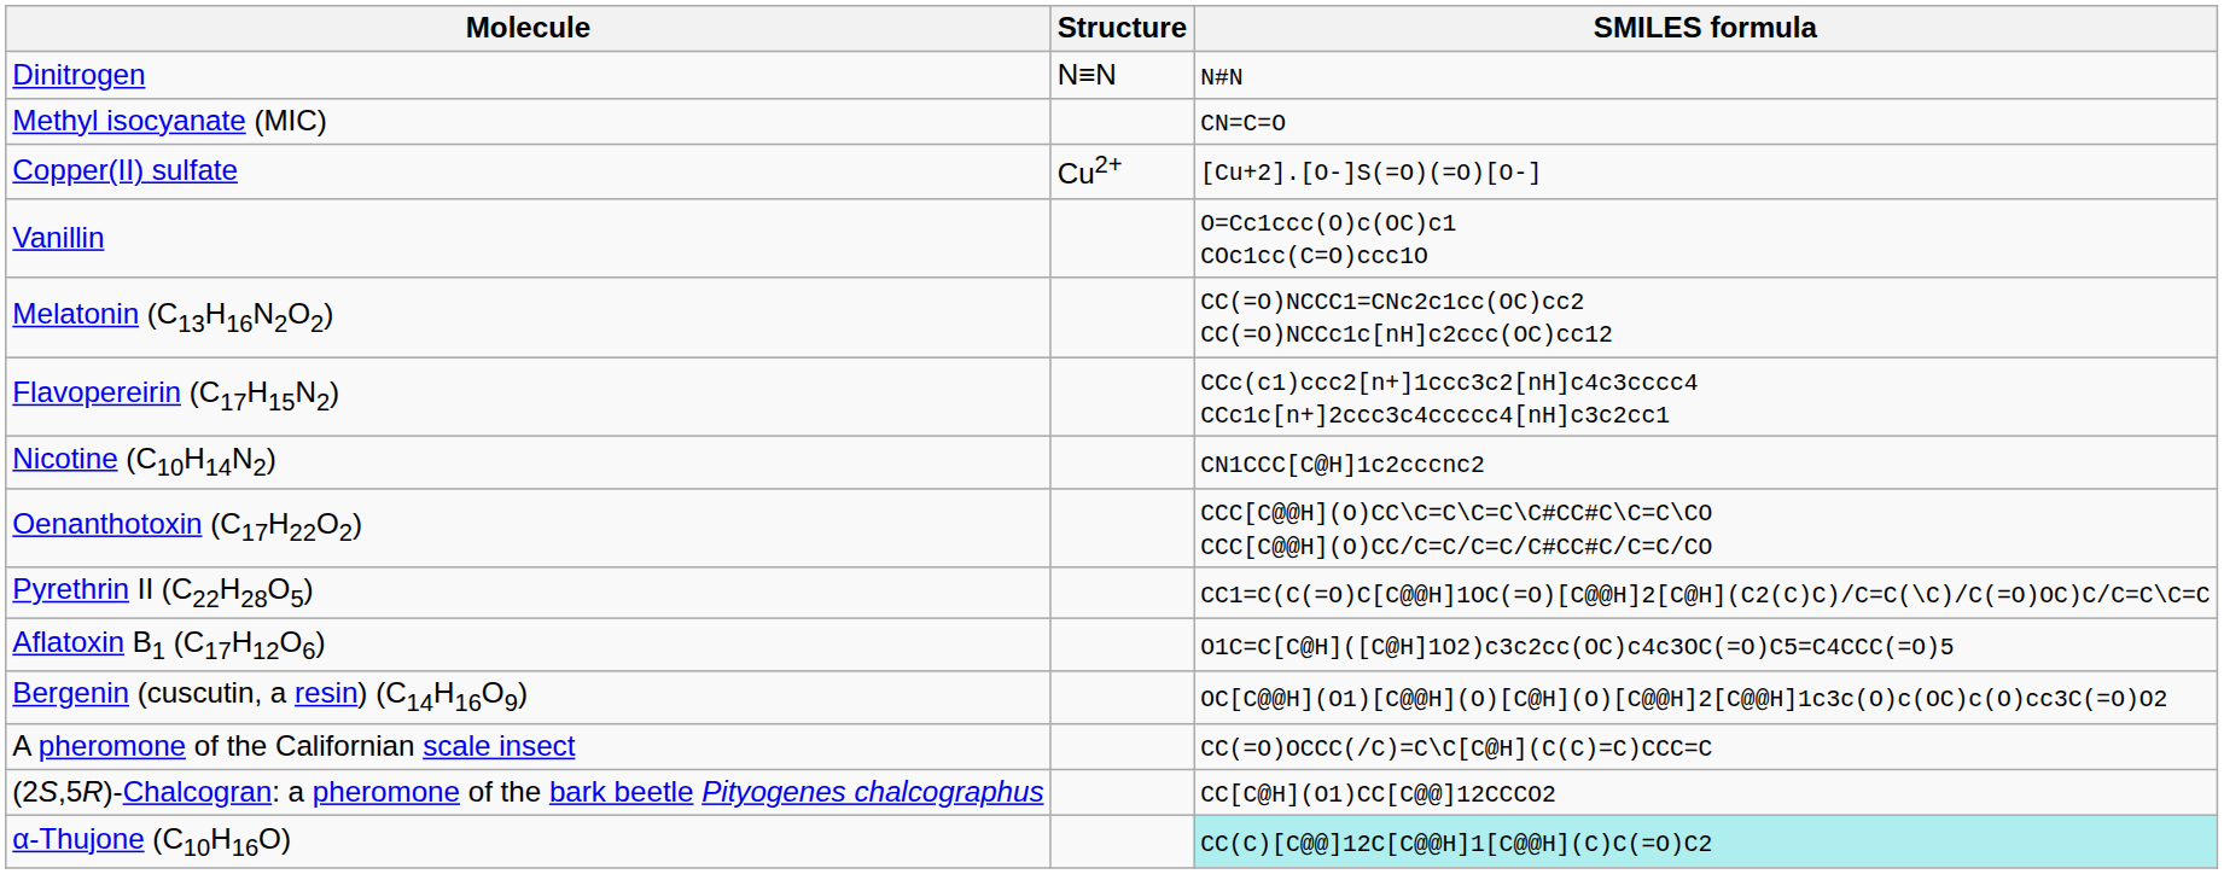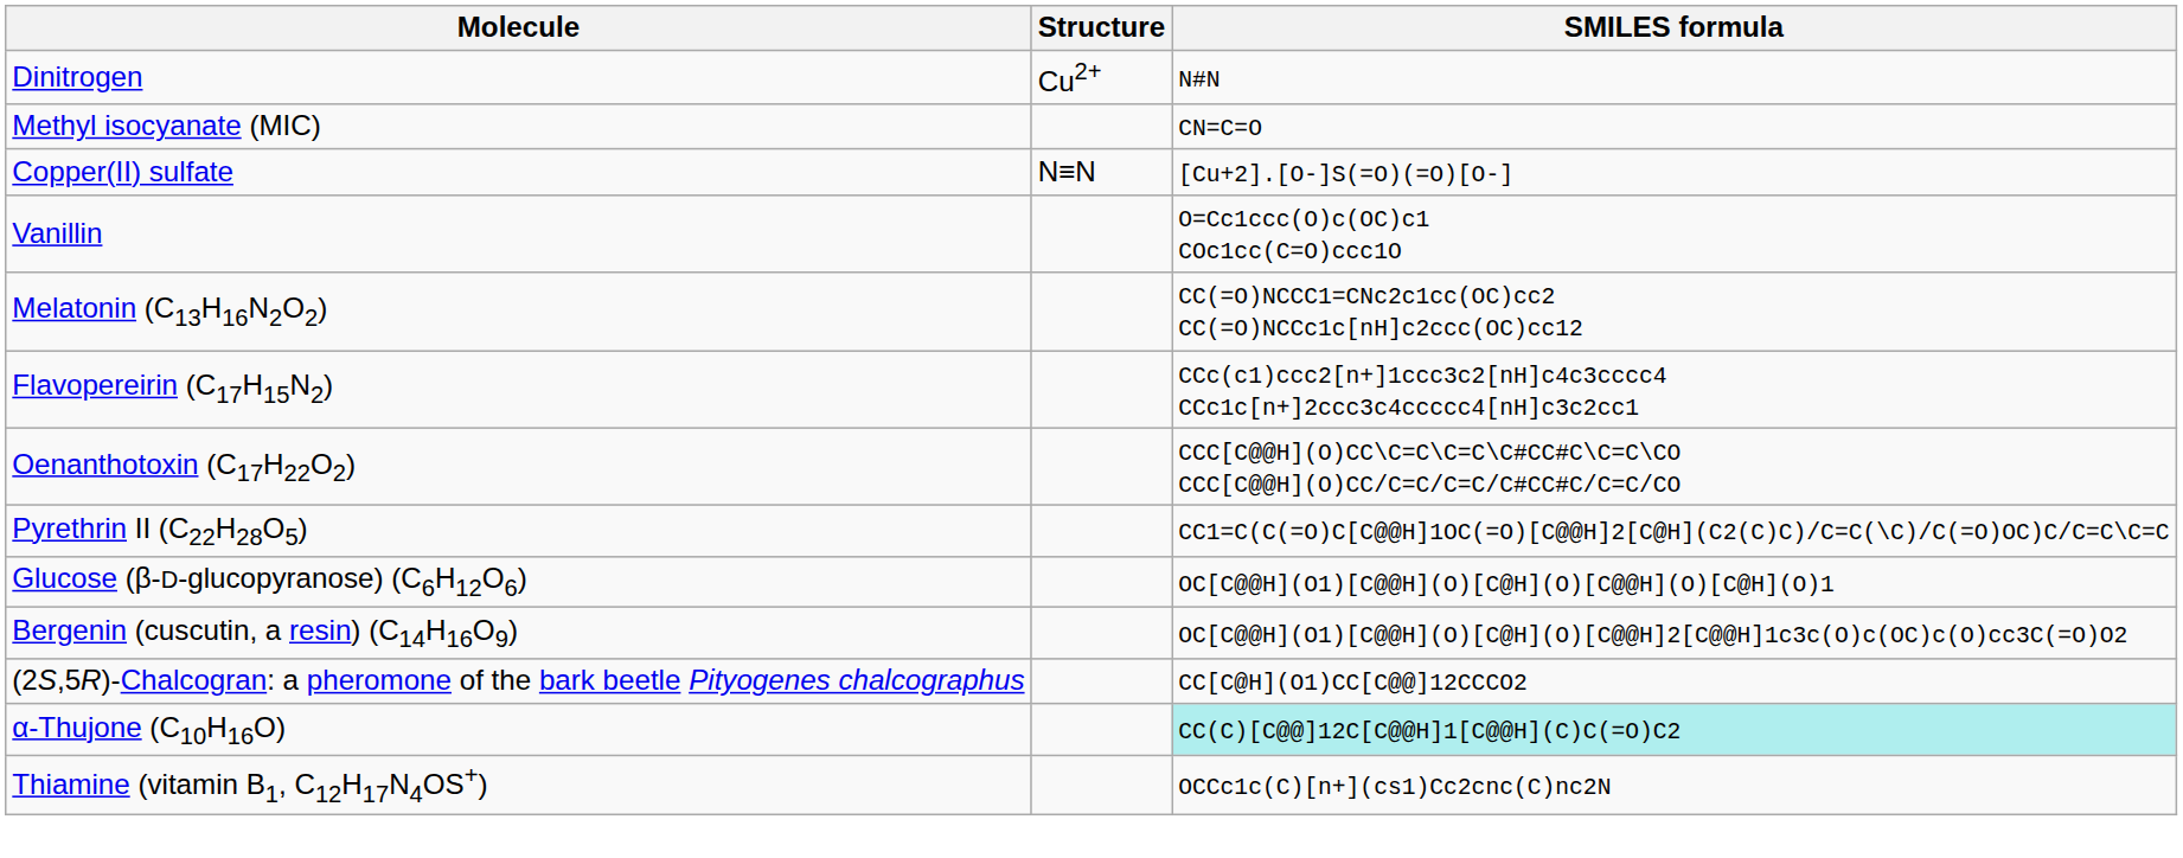Dinitrogen | Structure: N≡N -> Cu2+
Copper(II) sulfate | Structure: Cu2+ -> N≡N
- row: Nicotine (C10H14N2) | CN1CCC[C@H]1c2cccnc2
- row: Aflatoxin B1 (C17H12O6) | O1C=C[C@H]([C@H]1O2)c3c2cc(OC)c4c3OC(=O)C5=C4CCC(=O)5
+ row: Glucose (β-D-glucopyranose) (C6H12O6) | OC[C@@H](O1)[C@@H](O)[C@H](O)[C@@H](O)[C@H](O)1
- row: A pheromone of the Californian scale insect | CC(=O)OCCC(/C)=C\C[C@H](C(C)=C)CCC=C
+ row: Thiamine (vitamin B1, C12H17N4OS+) | OCCc1c(C)[n+](cs1)Cc2cnc(C)nc2N
